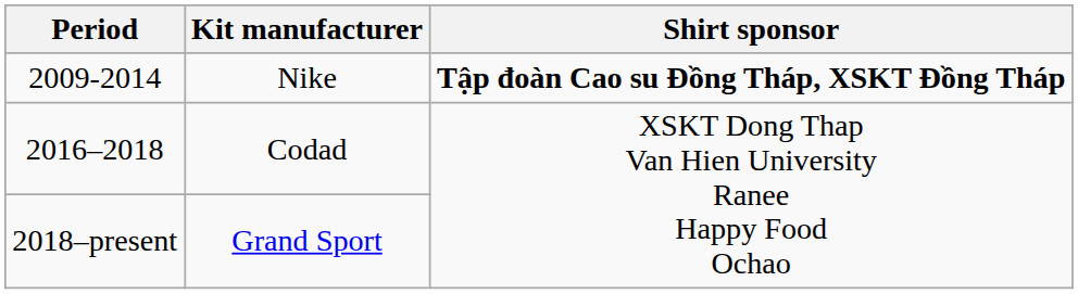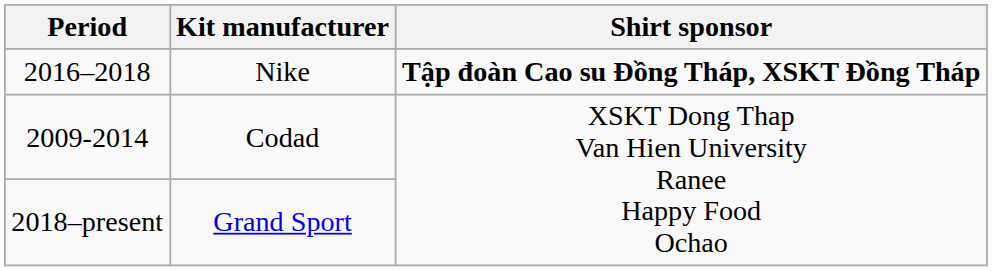Nike | Period: 2009-2014 -> 2016–2018
Codad | Period: 2016–2018 -> 2009-2014
